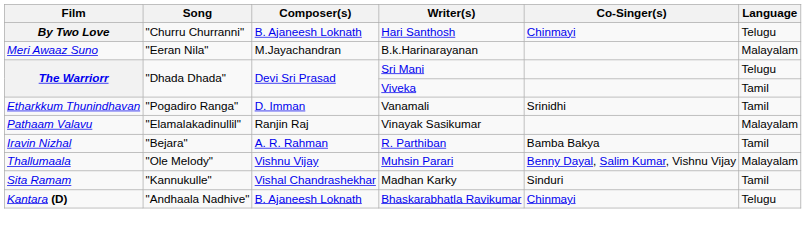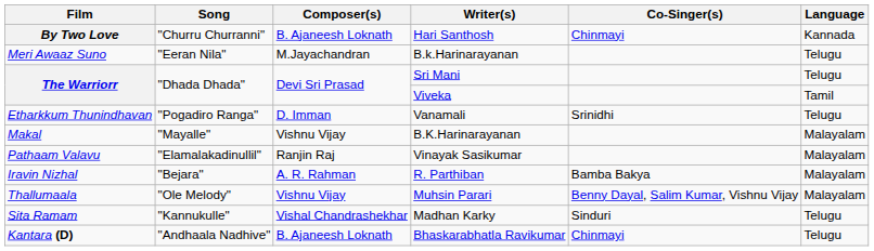Hari Santhosh | Language: Telugu -> Kannada
B.k.Harinarayanan | Language: Malayalam -> Telugu
Vanamali | Language: Tamil -> Telugu
+ row: Makal | "Mayalle" | Vishnu Vijay | B.K.Harinarayanan | Malayalam
R. Parthiban | Language: Tamil -> Malayalam
Madhan Karky | Language: Tamil -> Telugu
